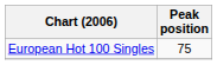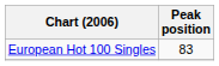European Hot 100 Singles | Peak position: 75 -> 83
